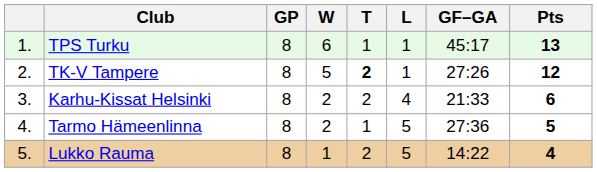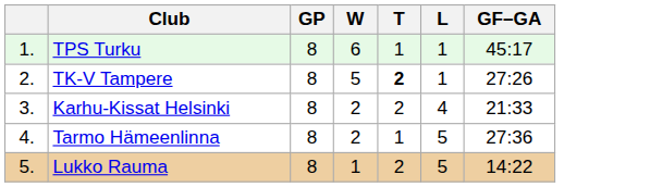- column: Pts | 13 | 12 | 6 | 5 | 4
